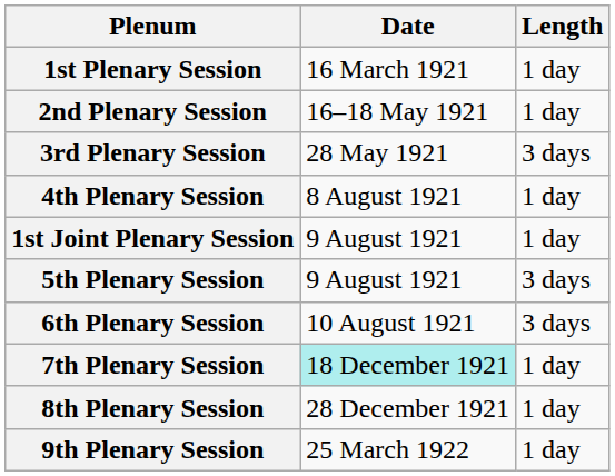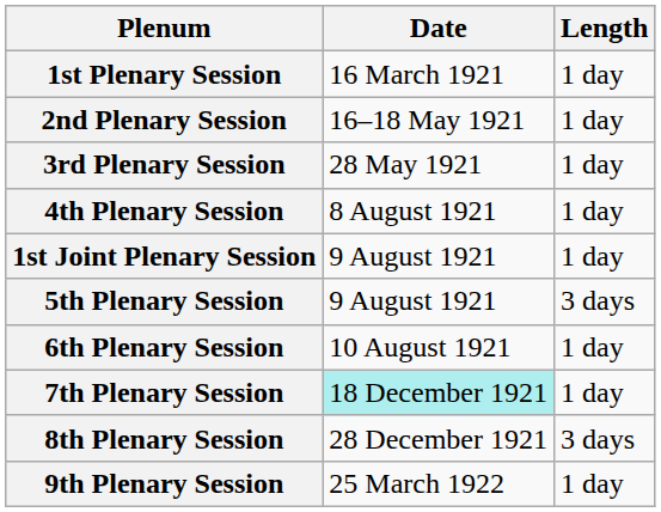3rd Plenary Session | Length: 3 days -> 1 day
6th Plenary Session | Length: 3 days -> 1 day
8th Plenary Session | Length: 1 day -> 3 days
